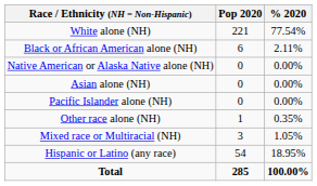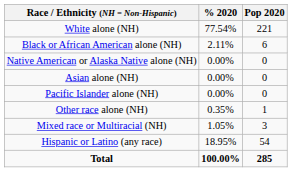columns swapped: Pop 2020 <-> % 2020
